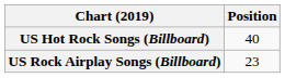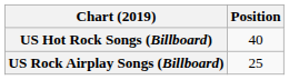US Rock Airplay Songs (Billboard) | Position: 23 -> 25
